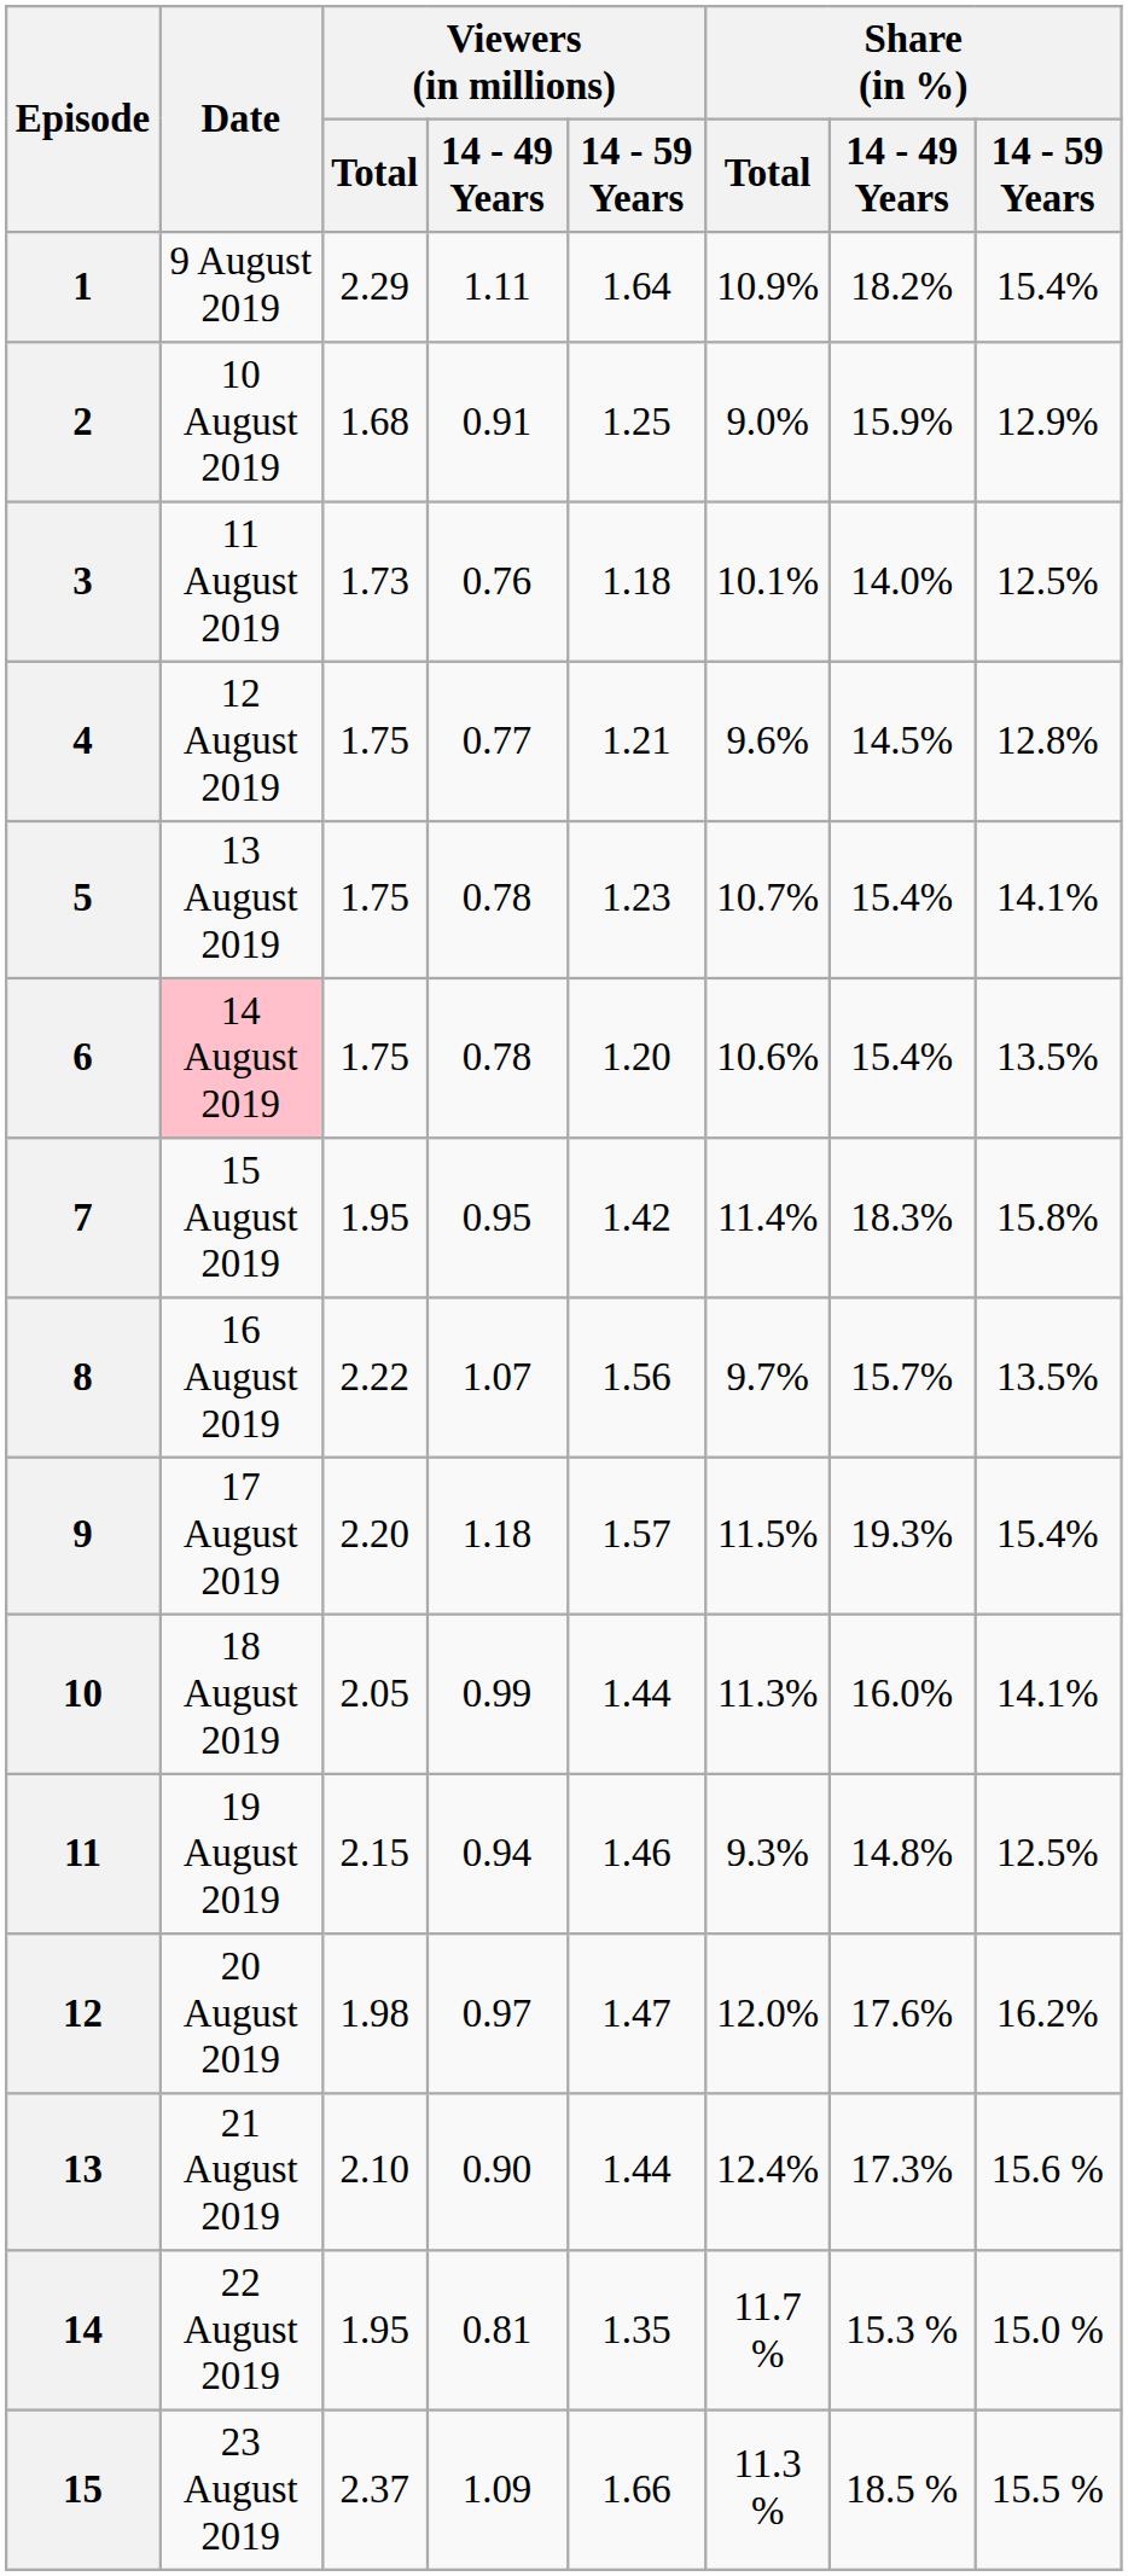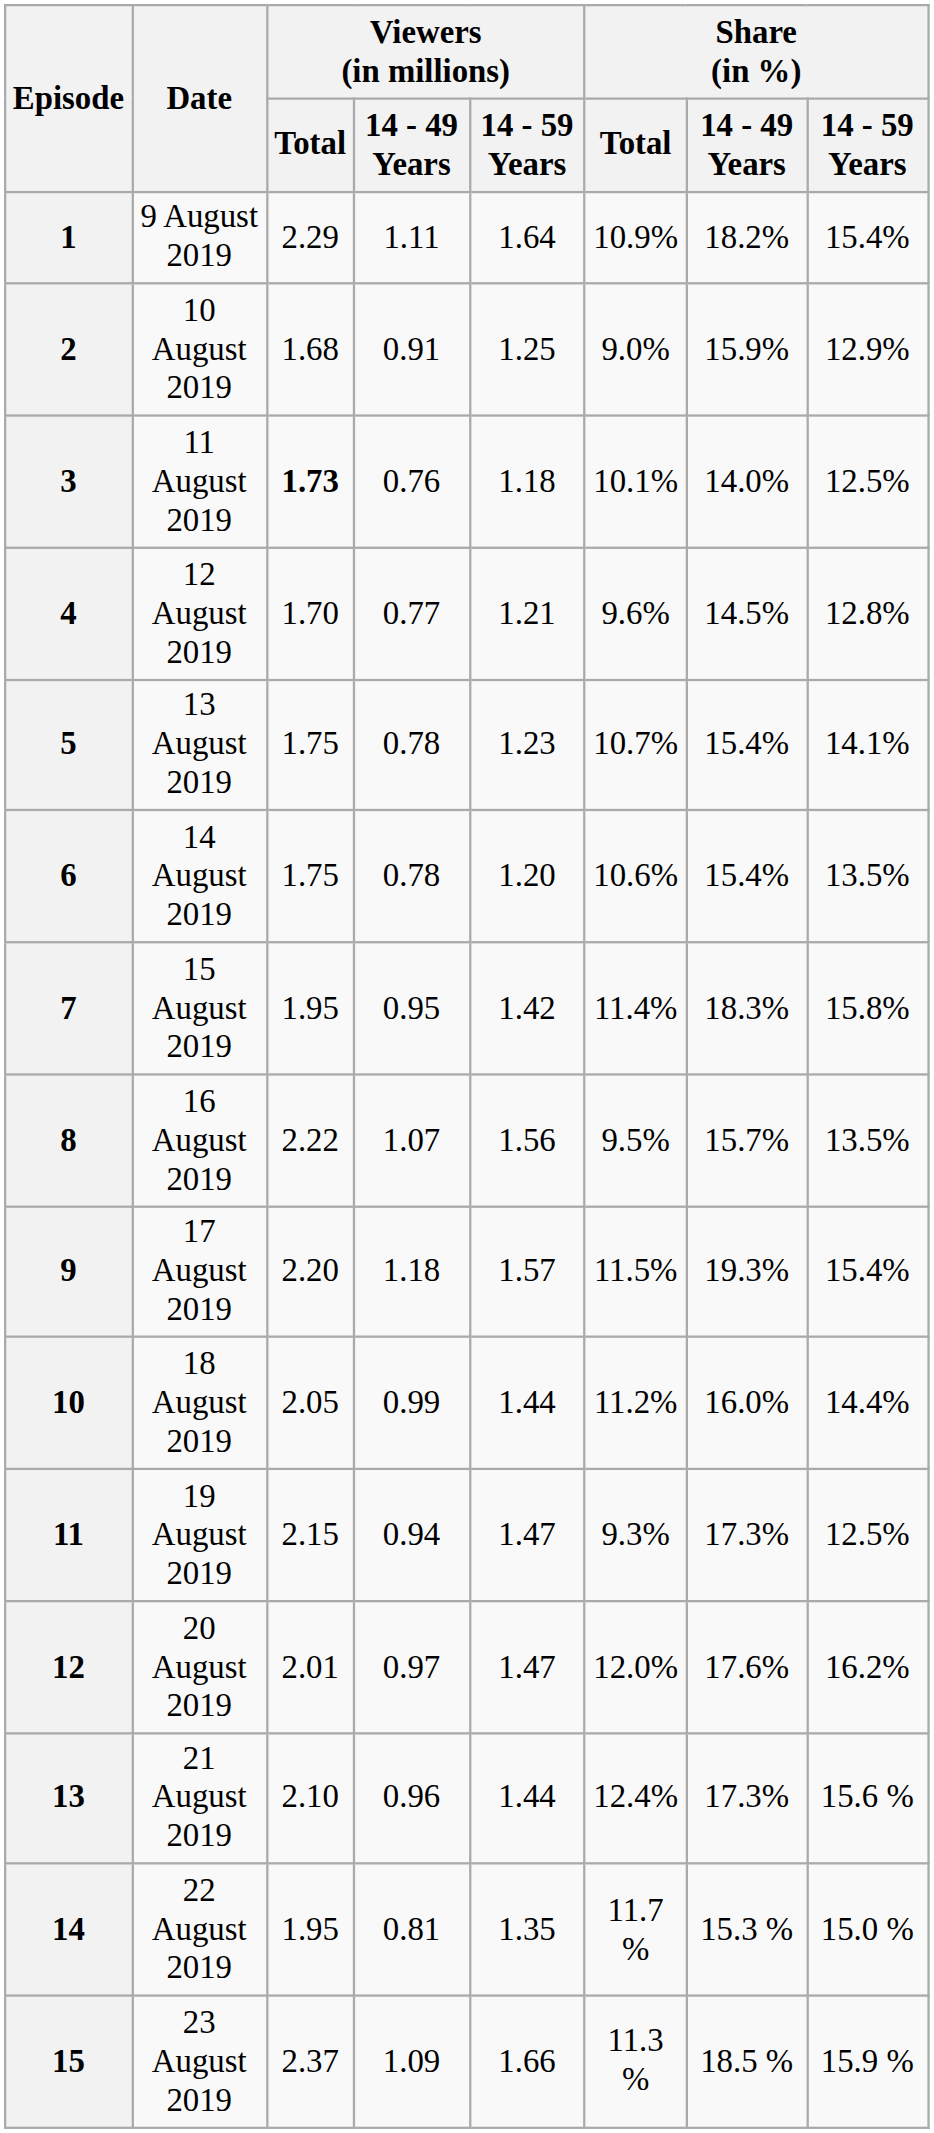3 | Viewers (in millions) / Total: normal -> bold
4 | Viewers (in millions) / Total: 1.75 -> 1.70
6 | Date: pink background -> no background
8 | Share (in %) / Total: 9.7% -> 9.5%
10 | Share (in %) / Total: 11.3% -> 11.2%
10 | Share (in %) / 14 - 59 Years: 14.1% -> 14.4%
11 | Viewers (in millions) / 14 - 59 Years: 1.46 -> 1.47
11 | Share (in %) / 14 - 49 Years: 14.8% -> 17.3%
12 | Viewers (in millions) / Total: 1.98 -> 2.01
13 | Viewers (in millions) / 14 - 49 Years: 0.90 -> 0.96
15 | Share (in %) / 14 - 59 Years: 15.5 % -> 15.9 %
